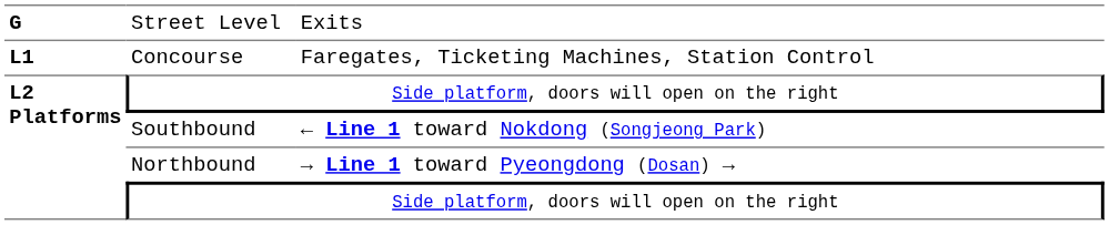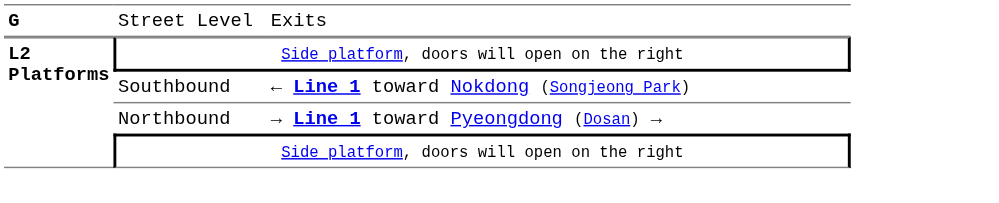- row: L1 | Concourse | Faregates, Ticketing Machines, Station Control
